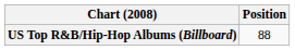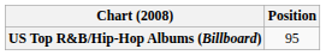US Top R&B/Hip-Hop Albums (Billboard) | Position: 88 -> 95
